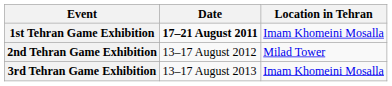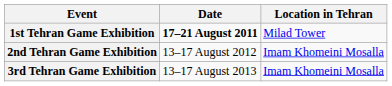1st Tehran Game Exhibition | Location in Tehran: Imam Khomeini Mosalla -> Milad Tower
2nd Tehran Game Exhibition | Location in Tehran: Milad Tower -> Imam Khomeini Mosalla
